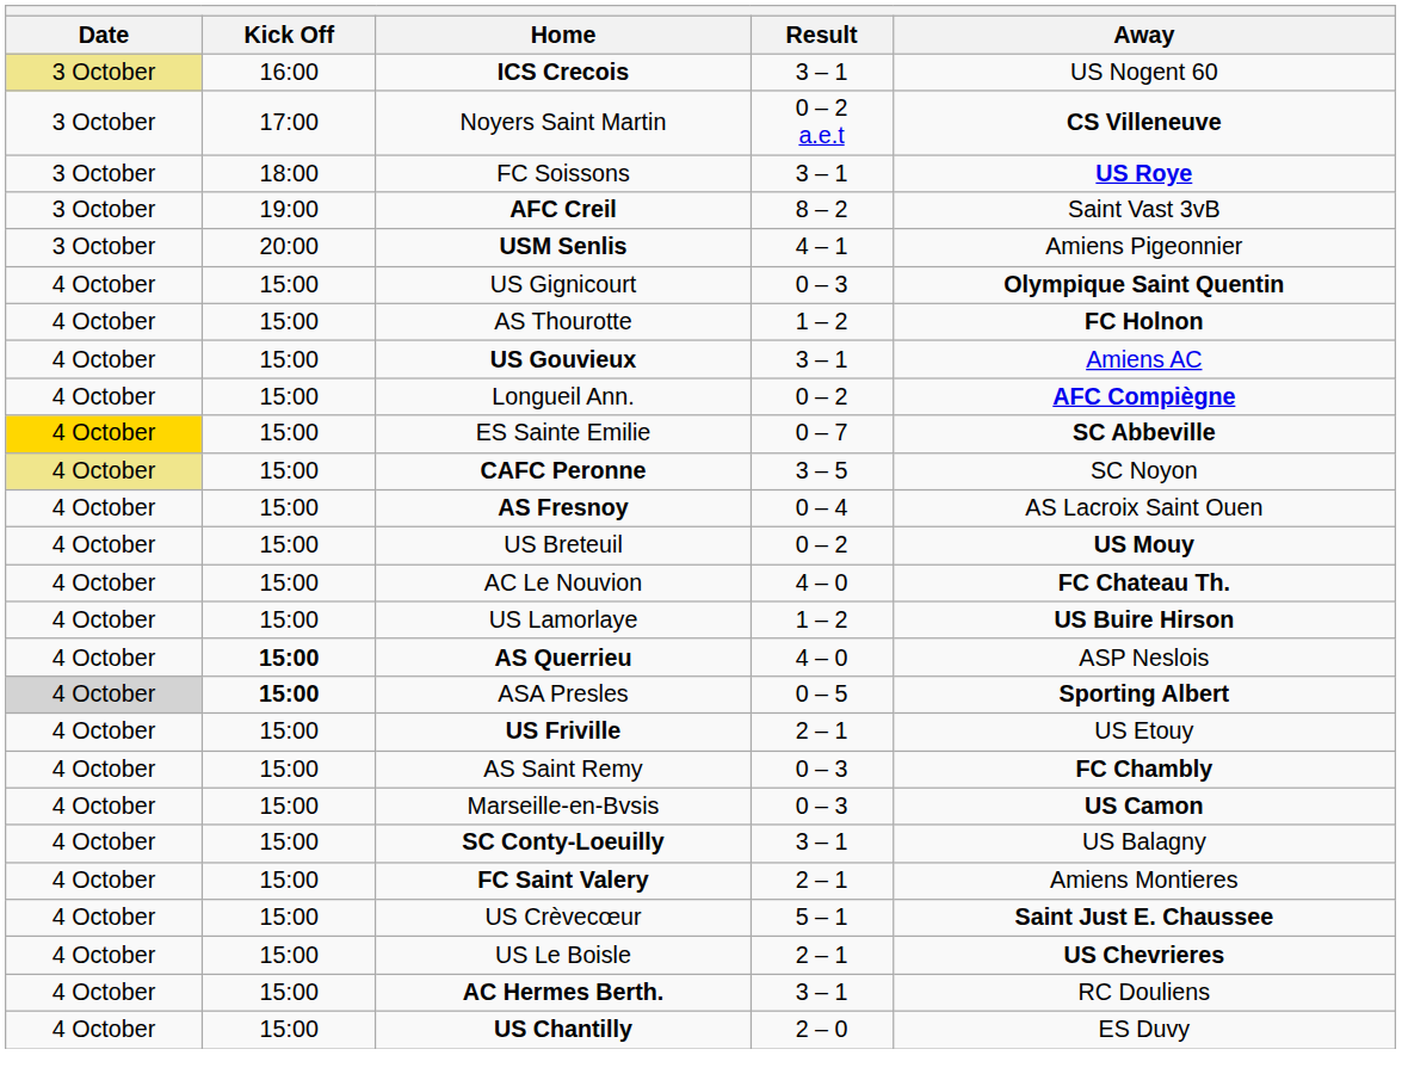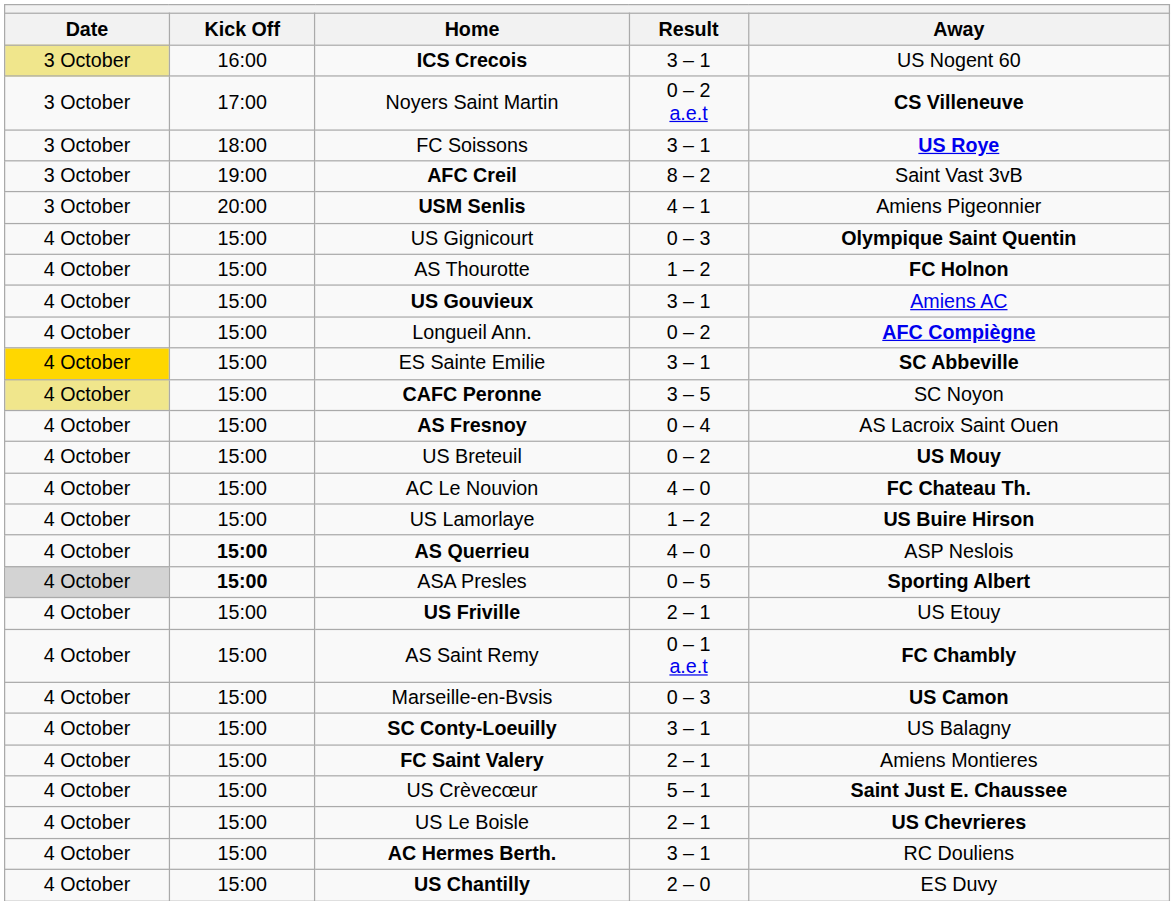ES Sainte Emilie | Result: 0 – 7 -> 3 – 1
AS Saint Remy | Result: 0 – 3 -> 0 – 1 a.e.t
